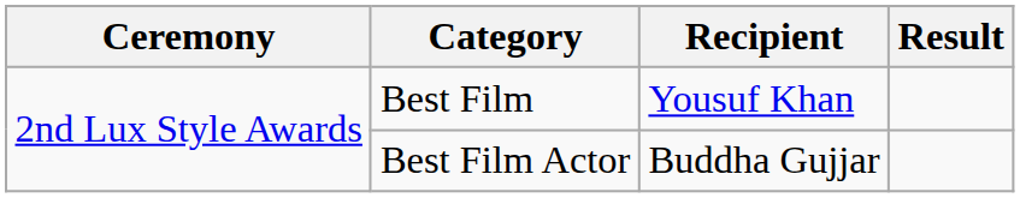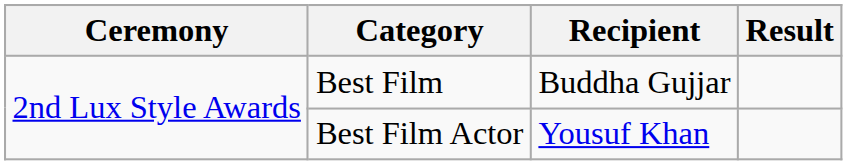Best Film | Recipient: Yousuf Khan -> Buddha Gujjar
Best Film Actor | Recipient: Buddha Gujjar -> Yousuf Khan
